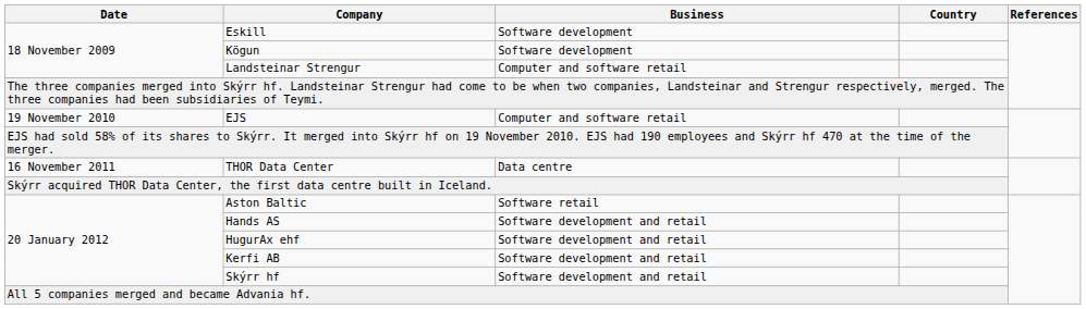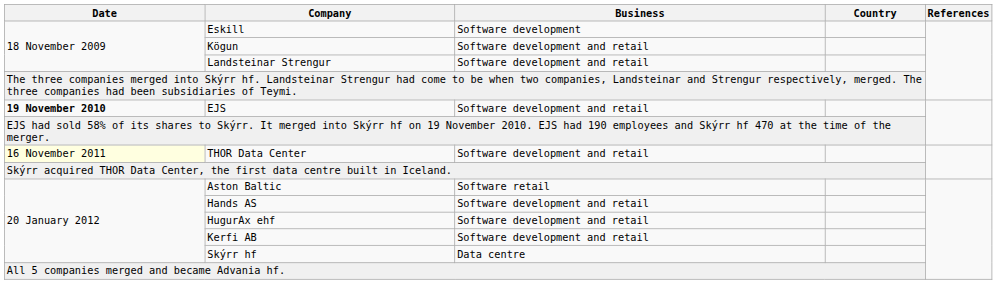Kögun | Business: Software development -> Software development and retail
Landsteinar Strengur | Business: Computer and software retail -> Software development and retail
EJS | Date: normal -> bold
EJS | Business: Computer and software retail -> Software development and retail
THOR Data Center | Date: no background -> lightyellow background
THOR Data Center | Business: Data centre -> Software development and retail
Skýrr hf | Business: Software development and retail -> Data centre
